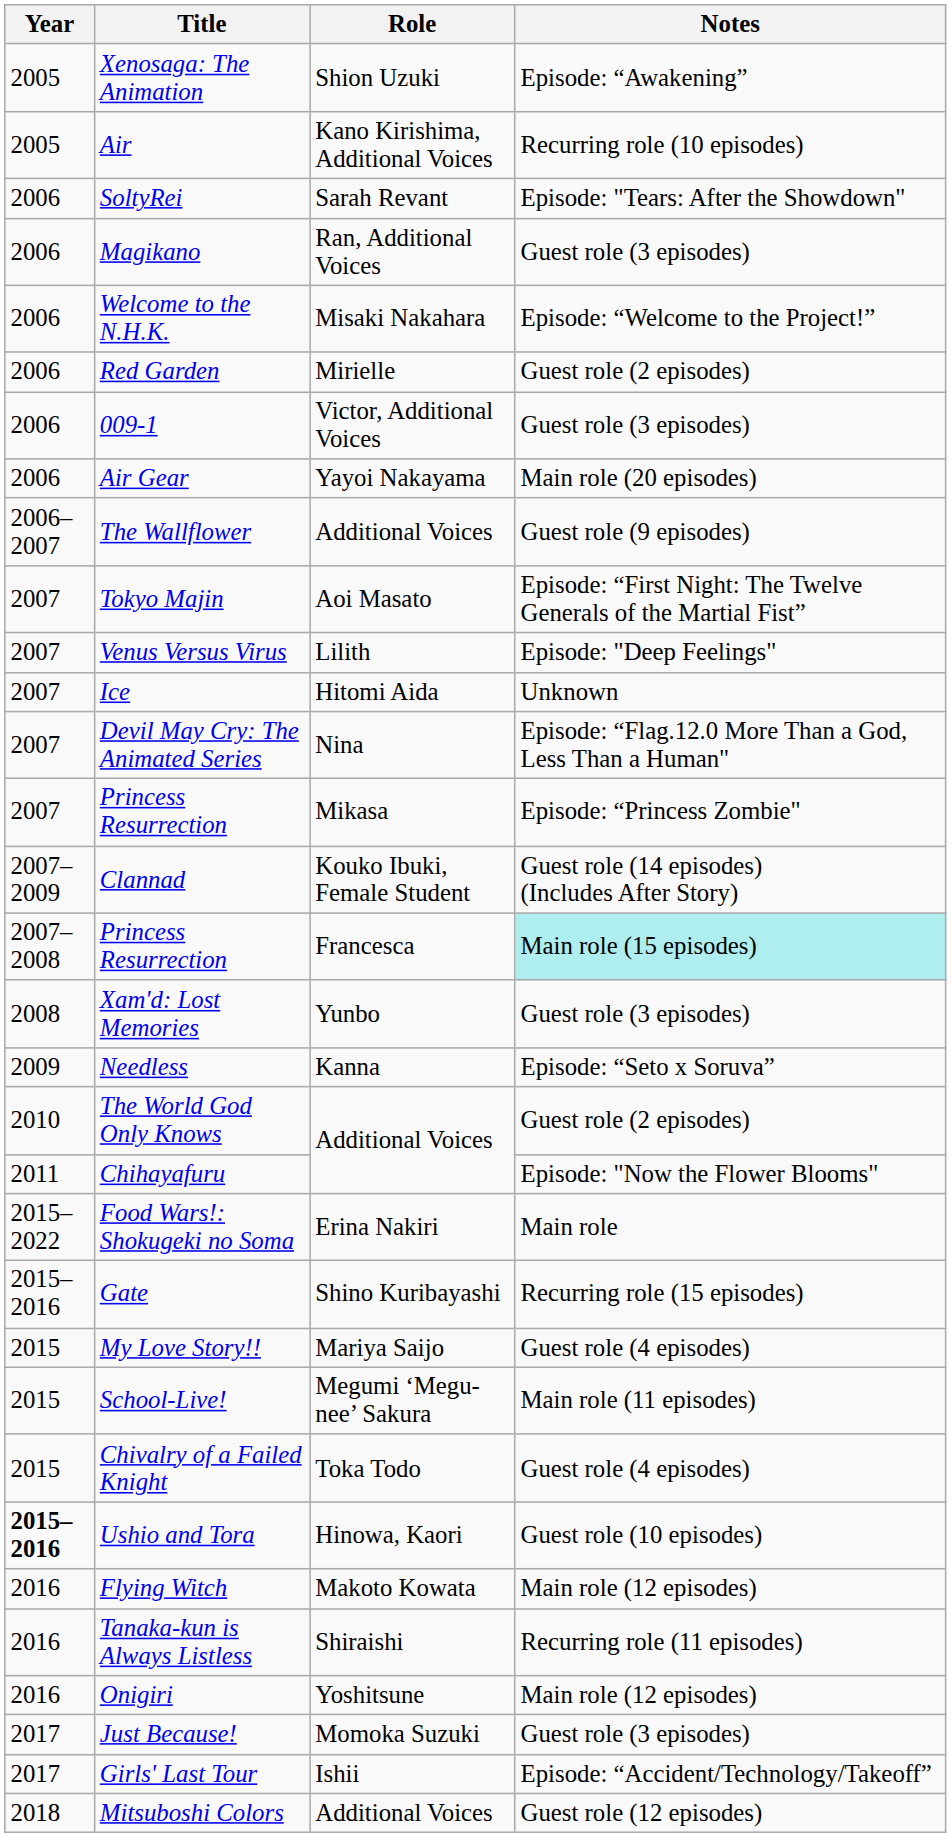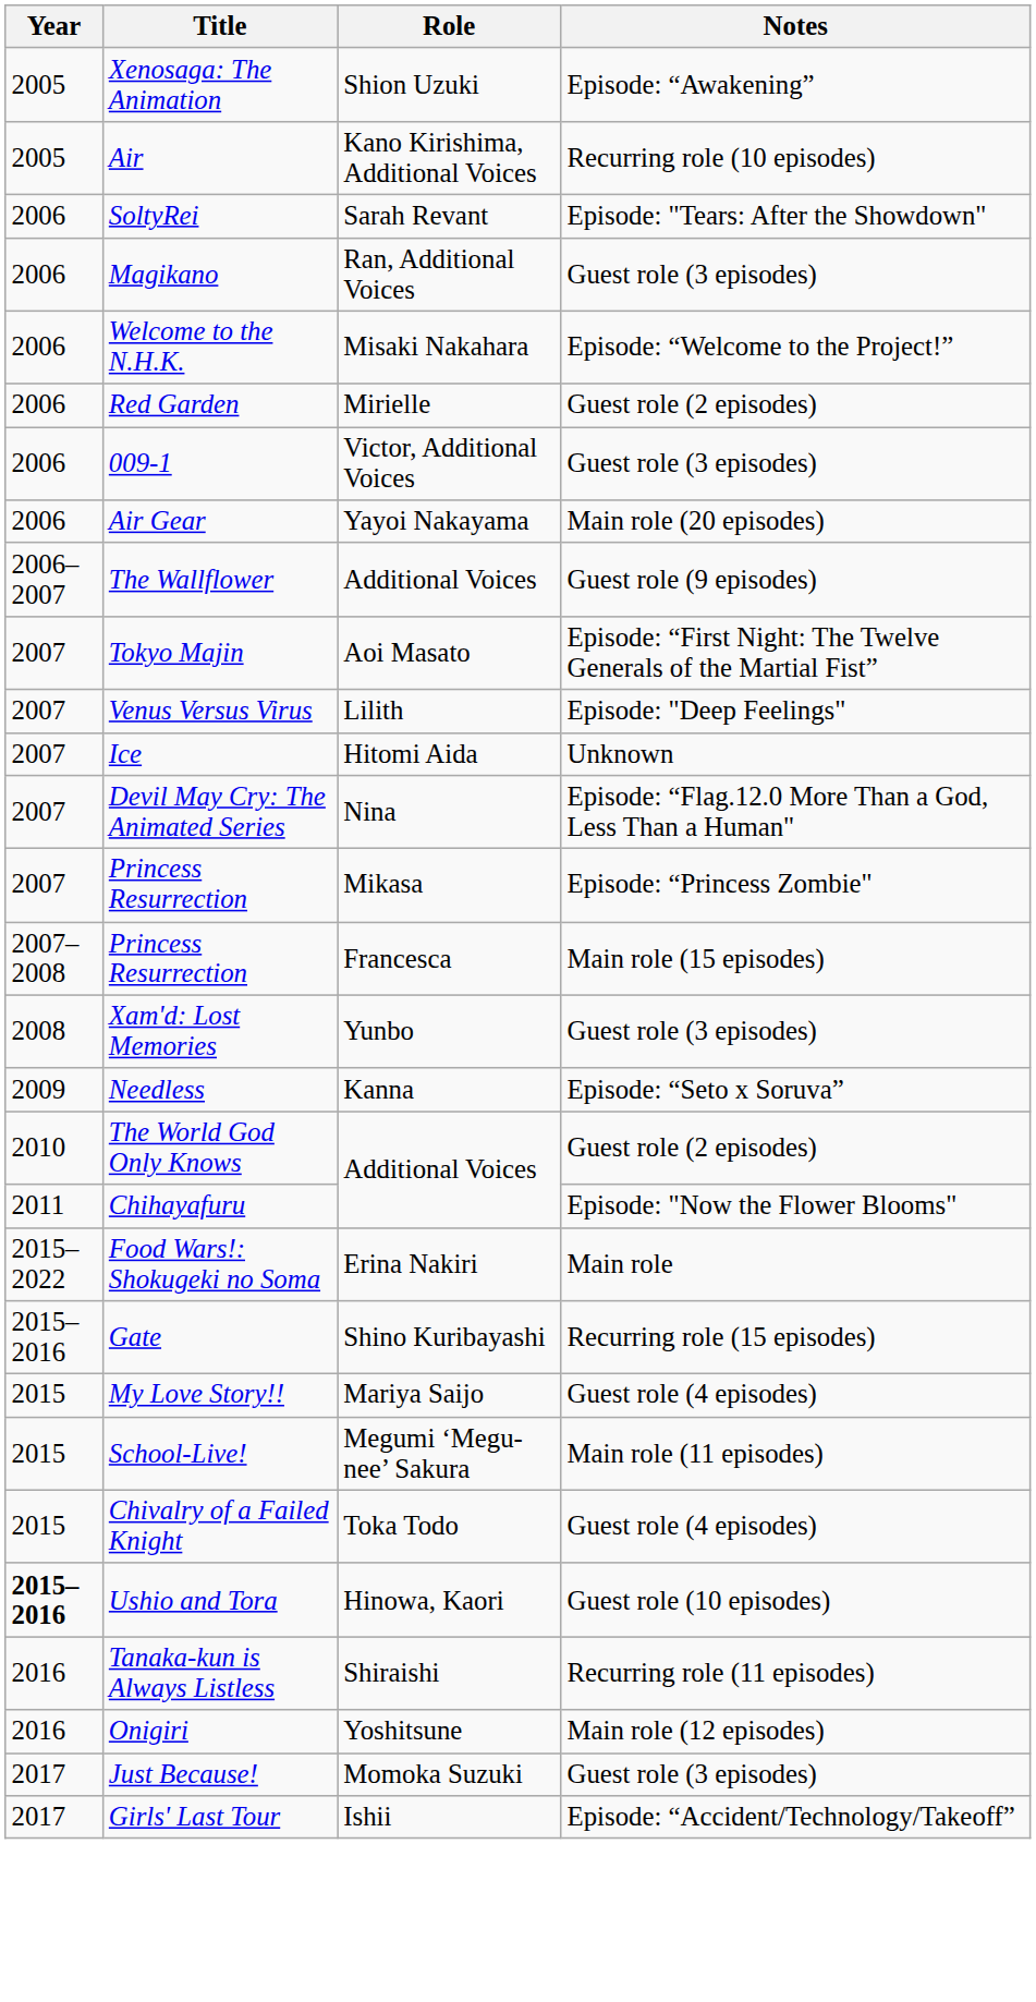- row: 2007–2009 | Clannad | Kouko Ibuki, Female Student | Guest role (14 episodes) (Includes After Story)
Princess Resurrection / Francesca | Notes: paleturquoise background -> no background
- row: 2016 | Flying Witch | Makoto Kowata | Main role (12 episodes)
- row: 2018 | Mitsuboshi Colors | Additional Voices | Guest role (12 episodes)
